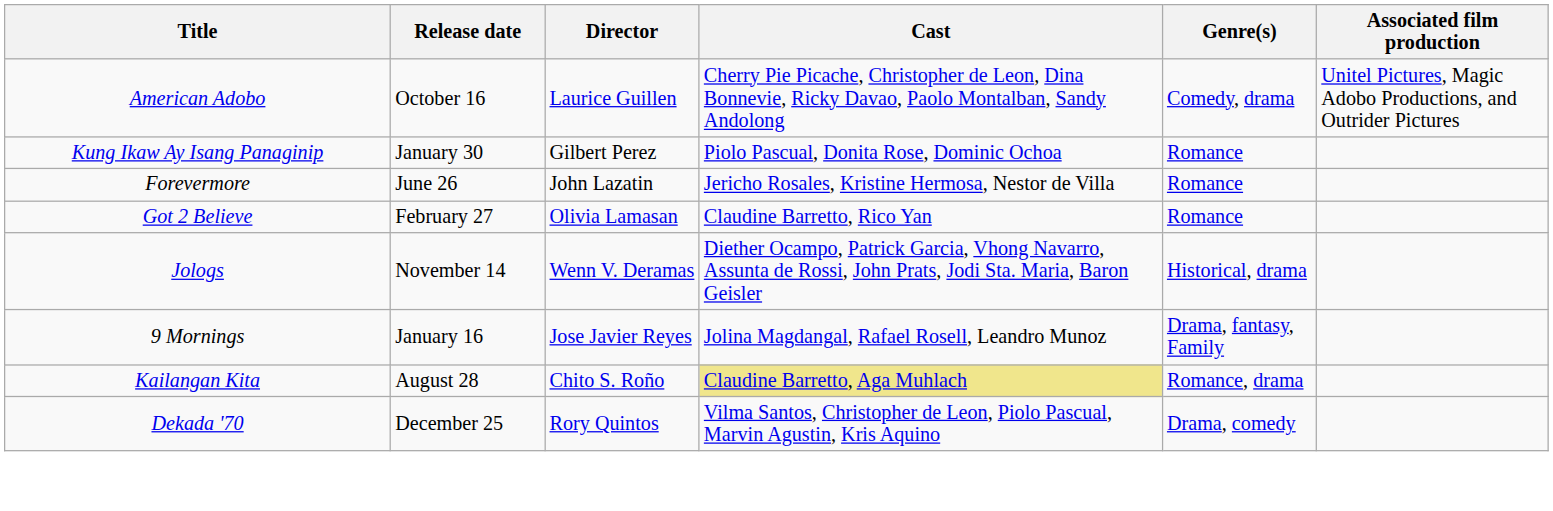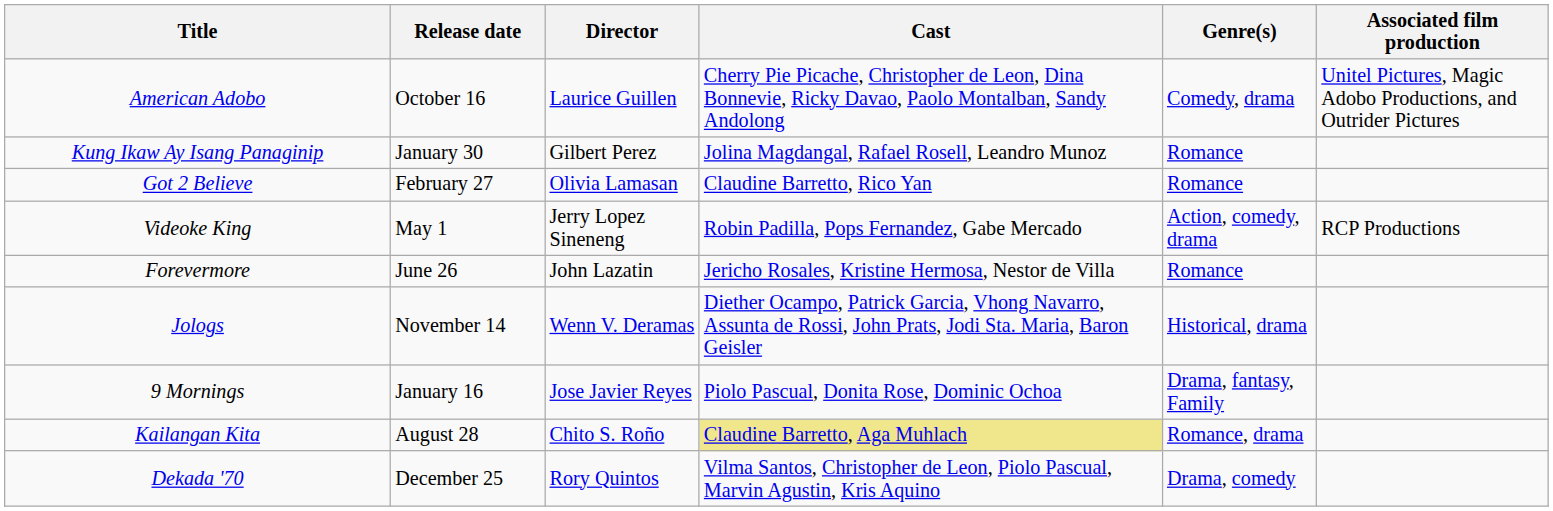Kung Ikaw Ay Isang Panaginip | Cast: Piolo Pascual, Donita Rose, Dominic Ochoa -> Jolina Magdangal, Rafael Rosell, Leandro Munoz
rows swapped: Got 2 Believe <-> Forevermore
+ row: Videoke King | May 1 | Jerry Lopez Sineneng | Robin Padilla, Pops Fernandez, Gabe Mercado | Action, comedy, drama | RCP Productions
9 Mornings | Cast: Jolina Magdangal, Rafael Rosell, Leandro Munoz -> Piolo Pascual, Donita Rose, Dominic Ochoa
